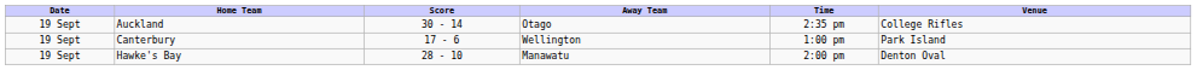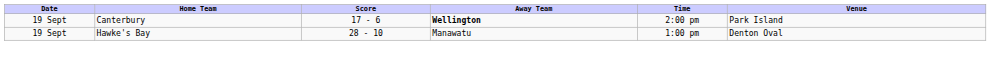- row: 19 Sept | Auckland | 30 - 14 | Otago | 2:35 pm | College Rifles
Canterbury | Away Team: normal -> bold
Canterbury | Time: 1:00 pm -> 2:00 pm
Hawke's Bay | Time: 2:00 pm -> 1:00 pm
